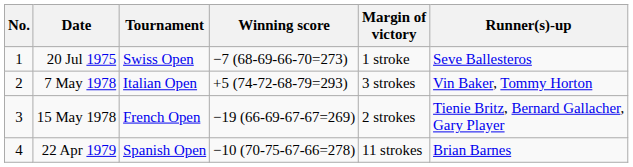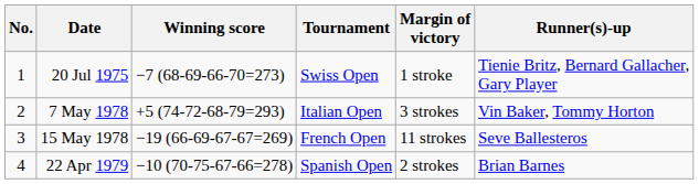columns swapped: Tournament <-> Winning score
20 Jul 1975 | Runner(s)-up: Seve Ballesteros -> Tienie Britz, Bernard Gallacher, Gary Player
15 May 1978 | Margin of victory: 2 strokes -> 11 strokes
15 May 1978 | Runner(s)-up: Tienie Britz, Bernard Gallacher, Gary Player -> Seve Ballesteros
22 Apr 1979 | Margin of victory: 11 strokes -> 2 strokes
